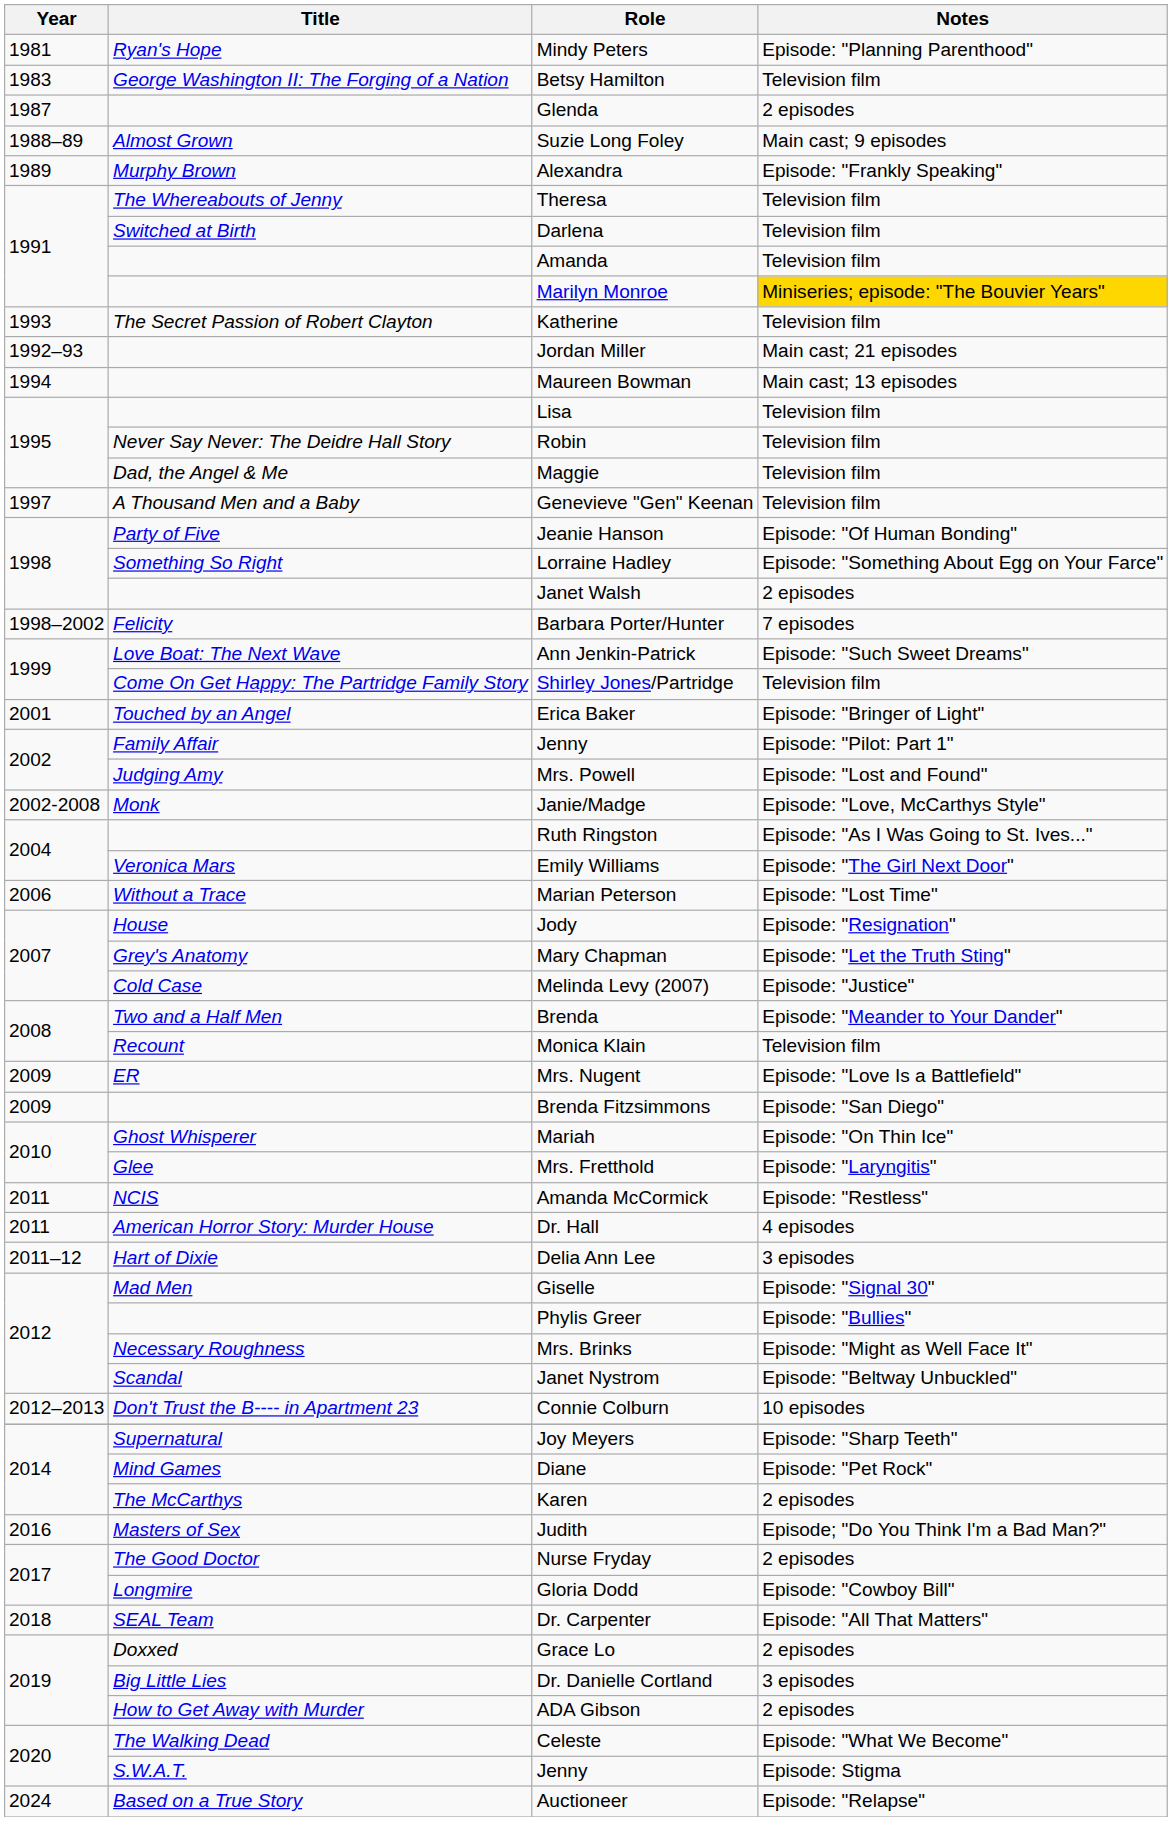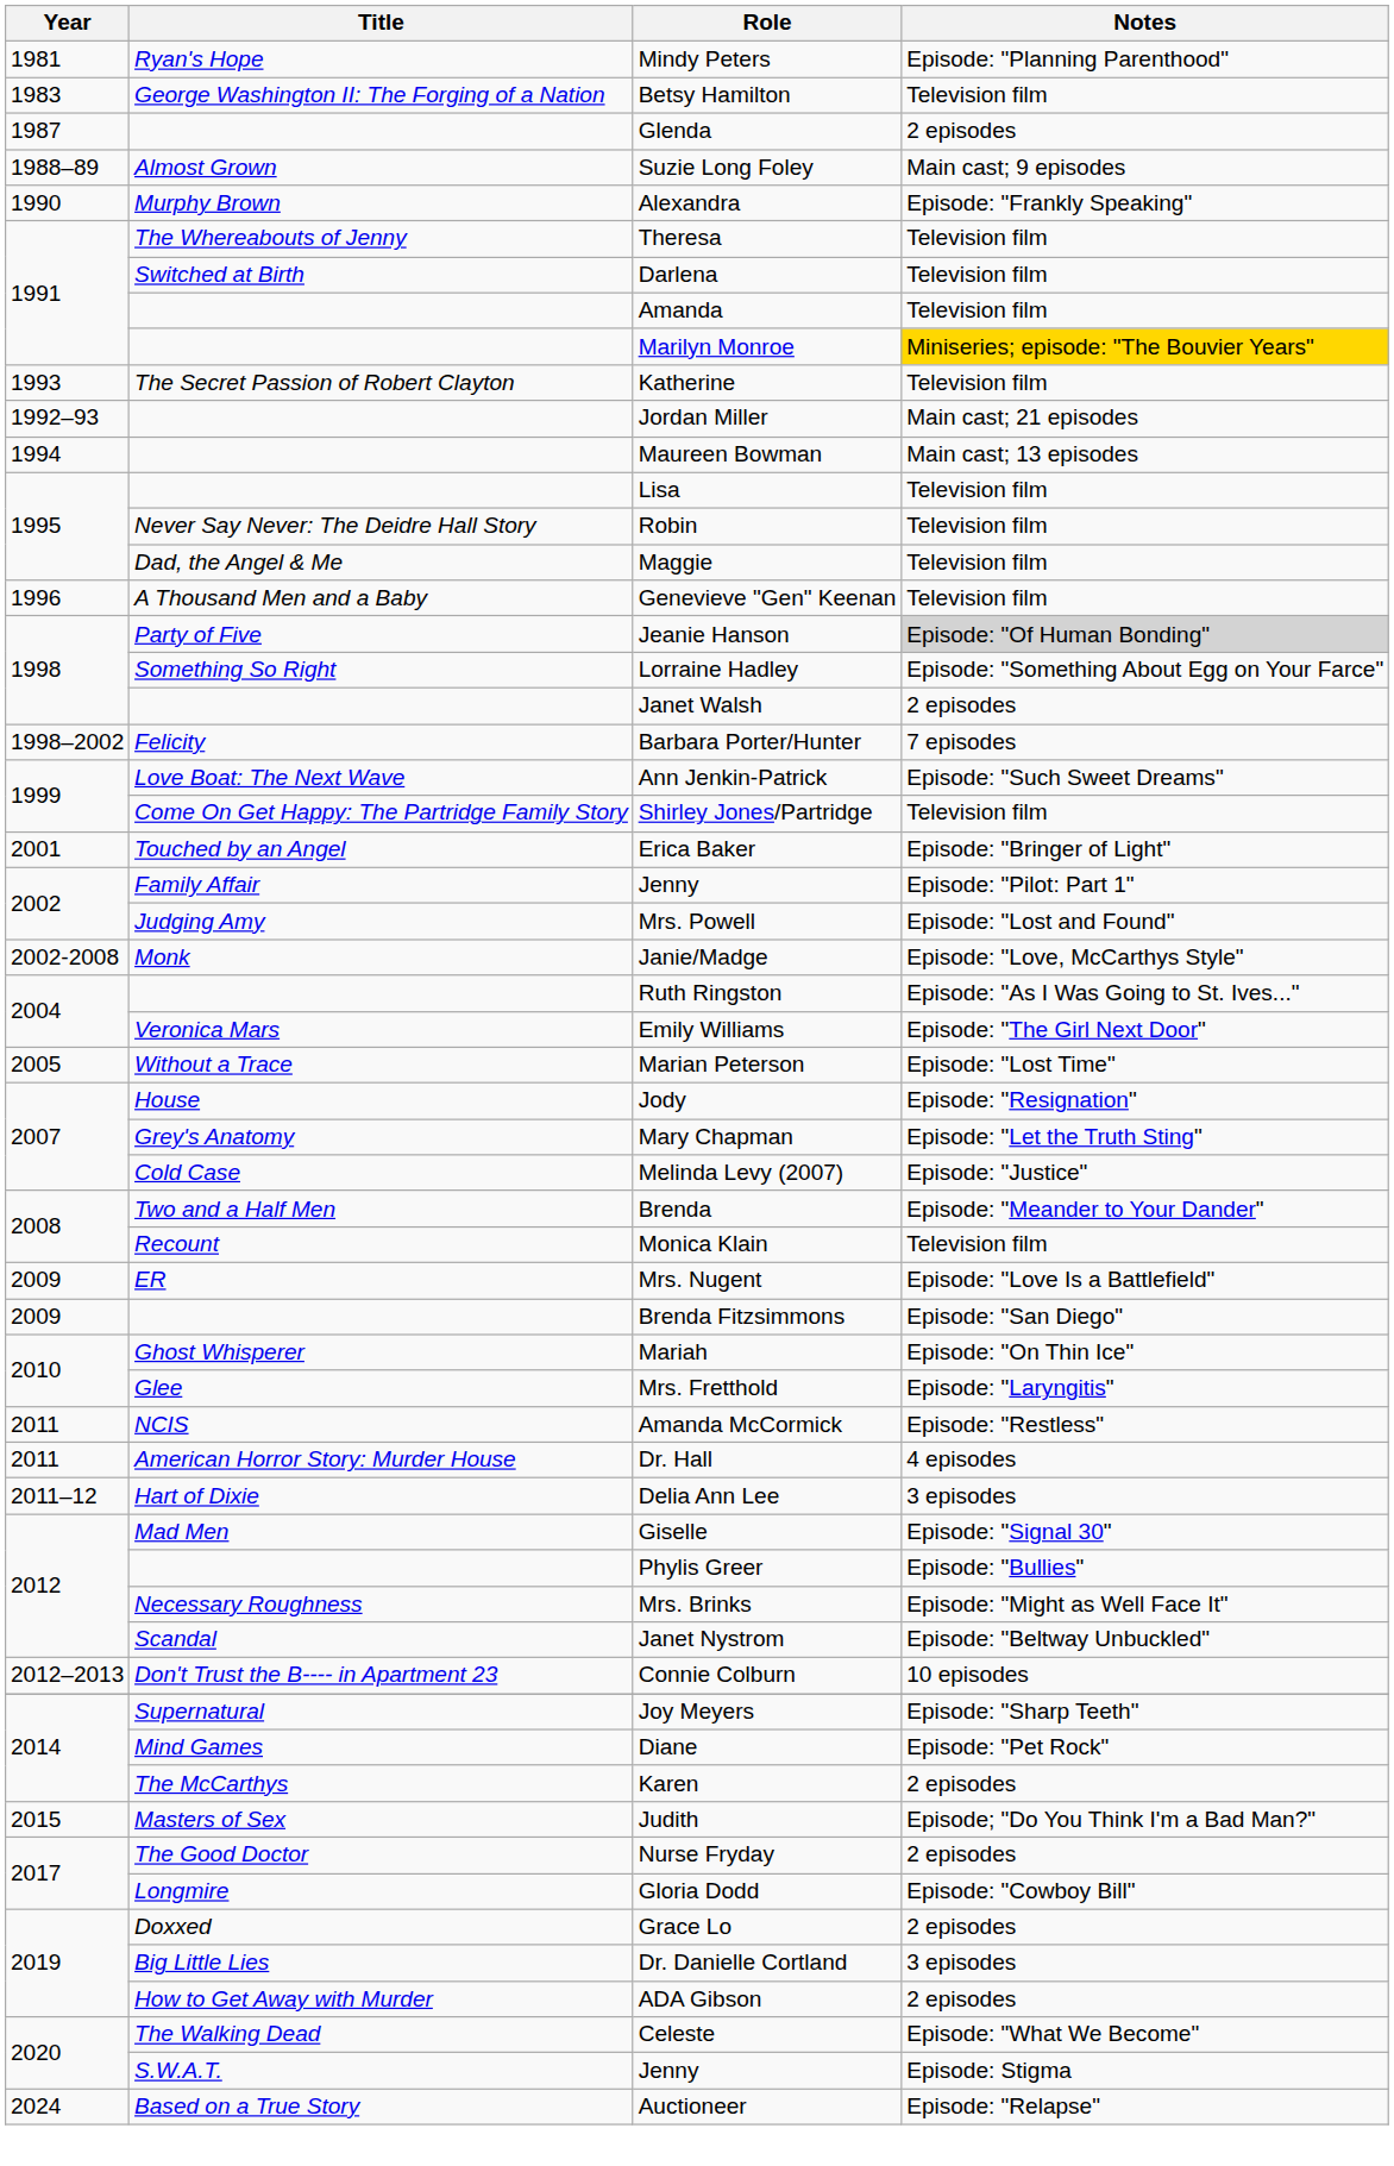Alexandra | Year: 1989 -> 1990
Genevieve "Gen" Keenan | Year: 1997 -> 1996
Jeanie Hanson | Notes: no background -> lightgrey background
Marian Peterson | Year: 2006 -> 2005
Judith | Year: 2016 -> 2015
- row: 2018 | SEAL Team | Dr. Carpenter | Episode: "All That Matters"
